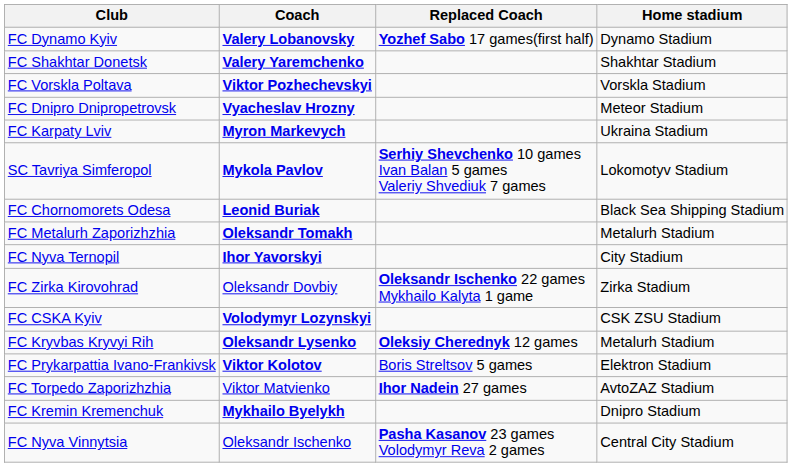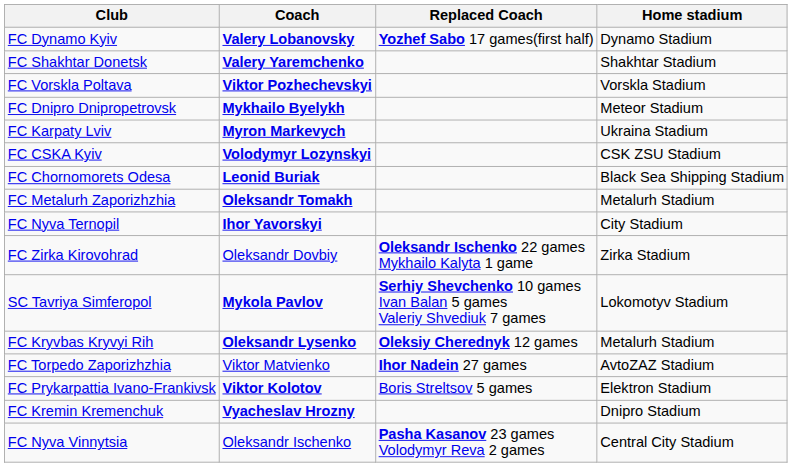FC Dnipro Dnipropetrovsk | Coach: Vyacheslav Hrozny -> Mykhailo Byelykh
rows swapped: SC Tavriya Simferopol <-> FC CSKA Kyiv
rows swapped: FC Prykarpattia Ivano-Frankivsk <-> FC Torpedo Zaporizhzhia
FC Kremin Kremenchuk | Coach: Mykhailo Byelykh -> Vyacheslav Hrozny
